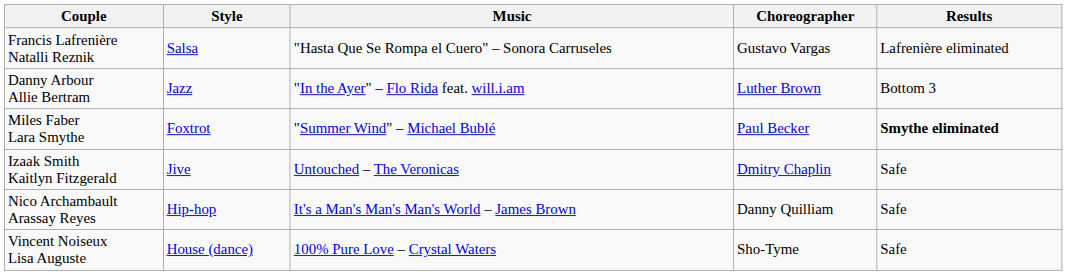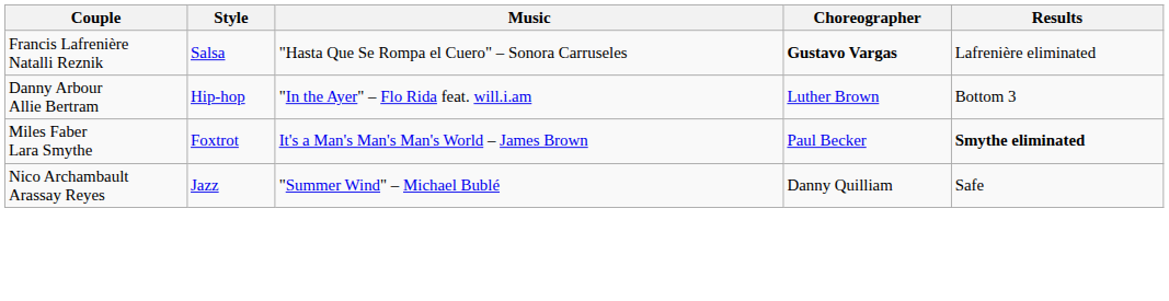Francis Lafrenière Natalli Reznik | Choreographer: normal -> bold
Danny Arbour Allie Bertram | Style: Jazz -> Hip-hop
Miles Faber Lara Smythe | Music: "Summer Wind" – Michael Bublé -> It's a Man's Man's Man's World – James Brown
- row: Izaak Smith Kaitlyn Fitzgerald | Jive | Untouched – The Veronicas | Dmitry Chaplin | Safe
Nico Archambault Arassay Reyes | Style: Hip-hop -> Jazz
Nico Archambault Arassay Reyes | Music: It's a Man's Man's Man's World – James Brown -> "Summer Wind" – Michael Bublé
- row: Vincent Noiseux Lisa Auguste | House (dance) | 100% Pure Love – Crystal Waters | Sho-Tyme | Safe
